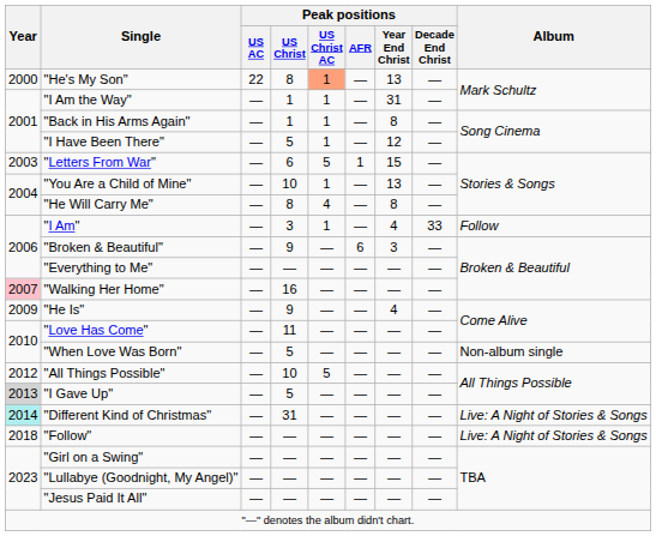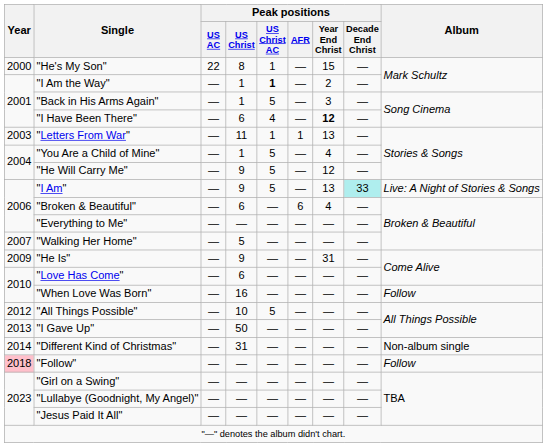"He's My Son" | Peak positions / US Christ AC: lightsalmon background -> no background
"He's My Son" | Peak positions / Year End Christ: 13 -> 15
"I Am the Way" | Peak positions / US Christ AC: normal -> bold
"I Am the Way" | Peak positions / Year End Christ: 31 -> 2
"Back in His Arms Again" | Peak positions / US Christ AC: 1 -> 5
"Back in His Arms Again" | Peak positions / Year End Christ: 8 -> 3
"I Have Been There" | Peak positions / US Christ: 5 -> 6
"I Have Been There" | Peak positions / US Christ AC: 1 -> 4
"I Have Been There" | Peak positions / Year End Christ: normal -> bold
"Letters From War" | Peak positions / US Christ: 6 -> 11
"Letters From War" | Peak positions / US Christ AC: 5 -> 1
"Letters From War" | Peak positions / Year End Christ: 15 -> 13
"You Are a Child of Mine" | Peak positions / US Christ: 10 -> 1
"You Are a Child of Mine" | Peak positions / US Christ AC: 1 -> 5
"You Are a Child of Mine" | Peak positions / Year End Christ: 13 -> 4
"He Will Carry Me" | Peak positions / US Christ: 8 -> 9
"He Will Carry Me" | Peak positions / US Christ AC: 4 -> 5
"He Will Carry Me" | Peak positions / Year End Christ: 8 -> 12
"I Am" | Peak positions / US Christ: 3 -> 9
"I Am" | Peak positions / US Christ AC: 1 -> 5
"I Am" | Peak positions / Year End Christ: 4 -> 13
"I Am" | Peak positions / Decade End Christ: no background -> paleturquoise background
"I Am" | Album: Follow -> Live: A Night of Stories & Songs
"Broken & Beautiful" | Peak positions / US Christ: 9 -> 6
"Broken & Beautiful" | Peak positions / Year End Christ: 3 -> 4
"Walking Her Home" | Year: pink background -> no background
"Walking Her Home" | Peak positions / US Christ: 16 -> 5
"He Is" | Peak positions / Year End Christ: 4 -> 31
"Love Has Come" | Peak positions / US Christ: 11 -> 6
"When Love Was Born" | Peak positions / US Christ: 5 -> 16
"When Love Was Born" | Album: Non-album single -> Follow
"I Gave Up" | Year: lightgrey background -> no background
"I Gave Up" | Peak positions / US Christ: 5 -> 50
"Different Kind of Christmas" | Year: paleturquoise background -> no background
"Different Kind of Christmas" | Album: Live: A Night of Stories & Songs -> Non-album single
"Follow" | Year: no background -> pink background
"Follow" | Album: Live: A Night of Stories & Songs -> Follow
